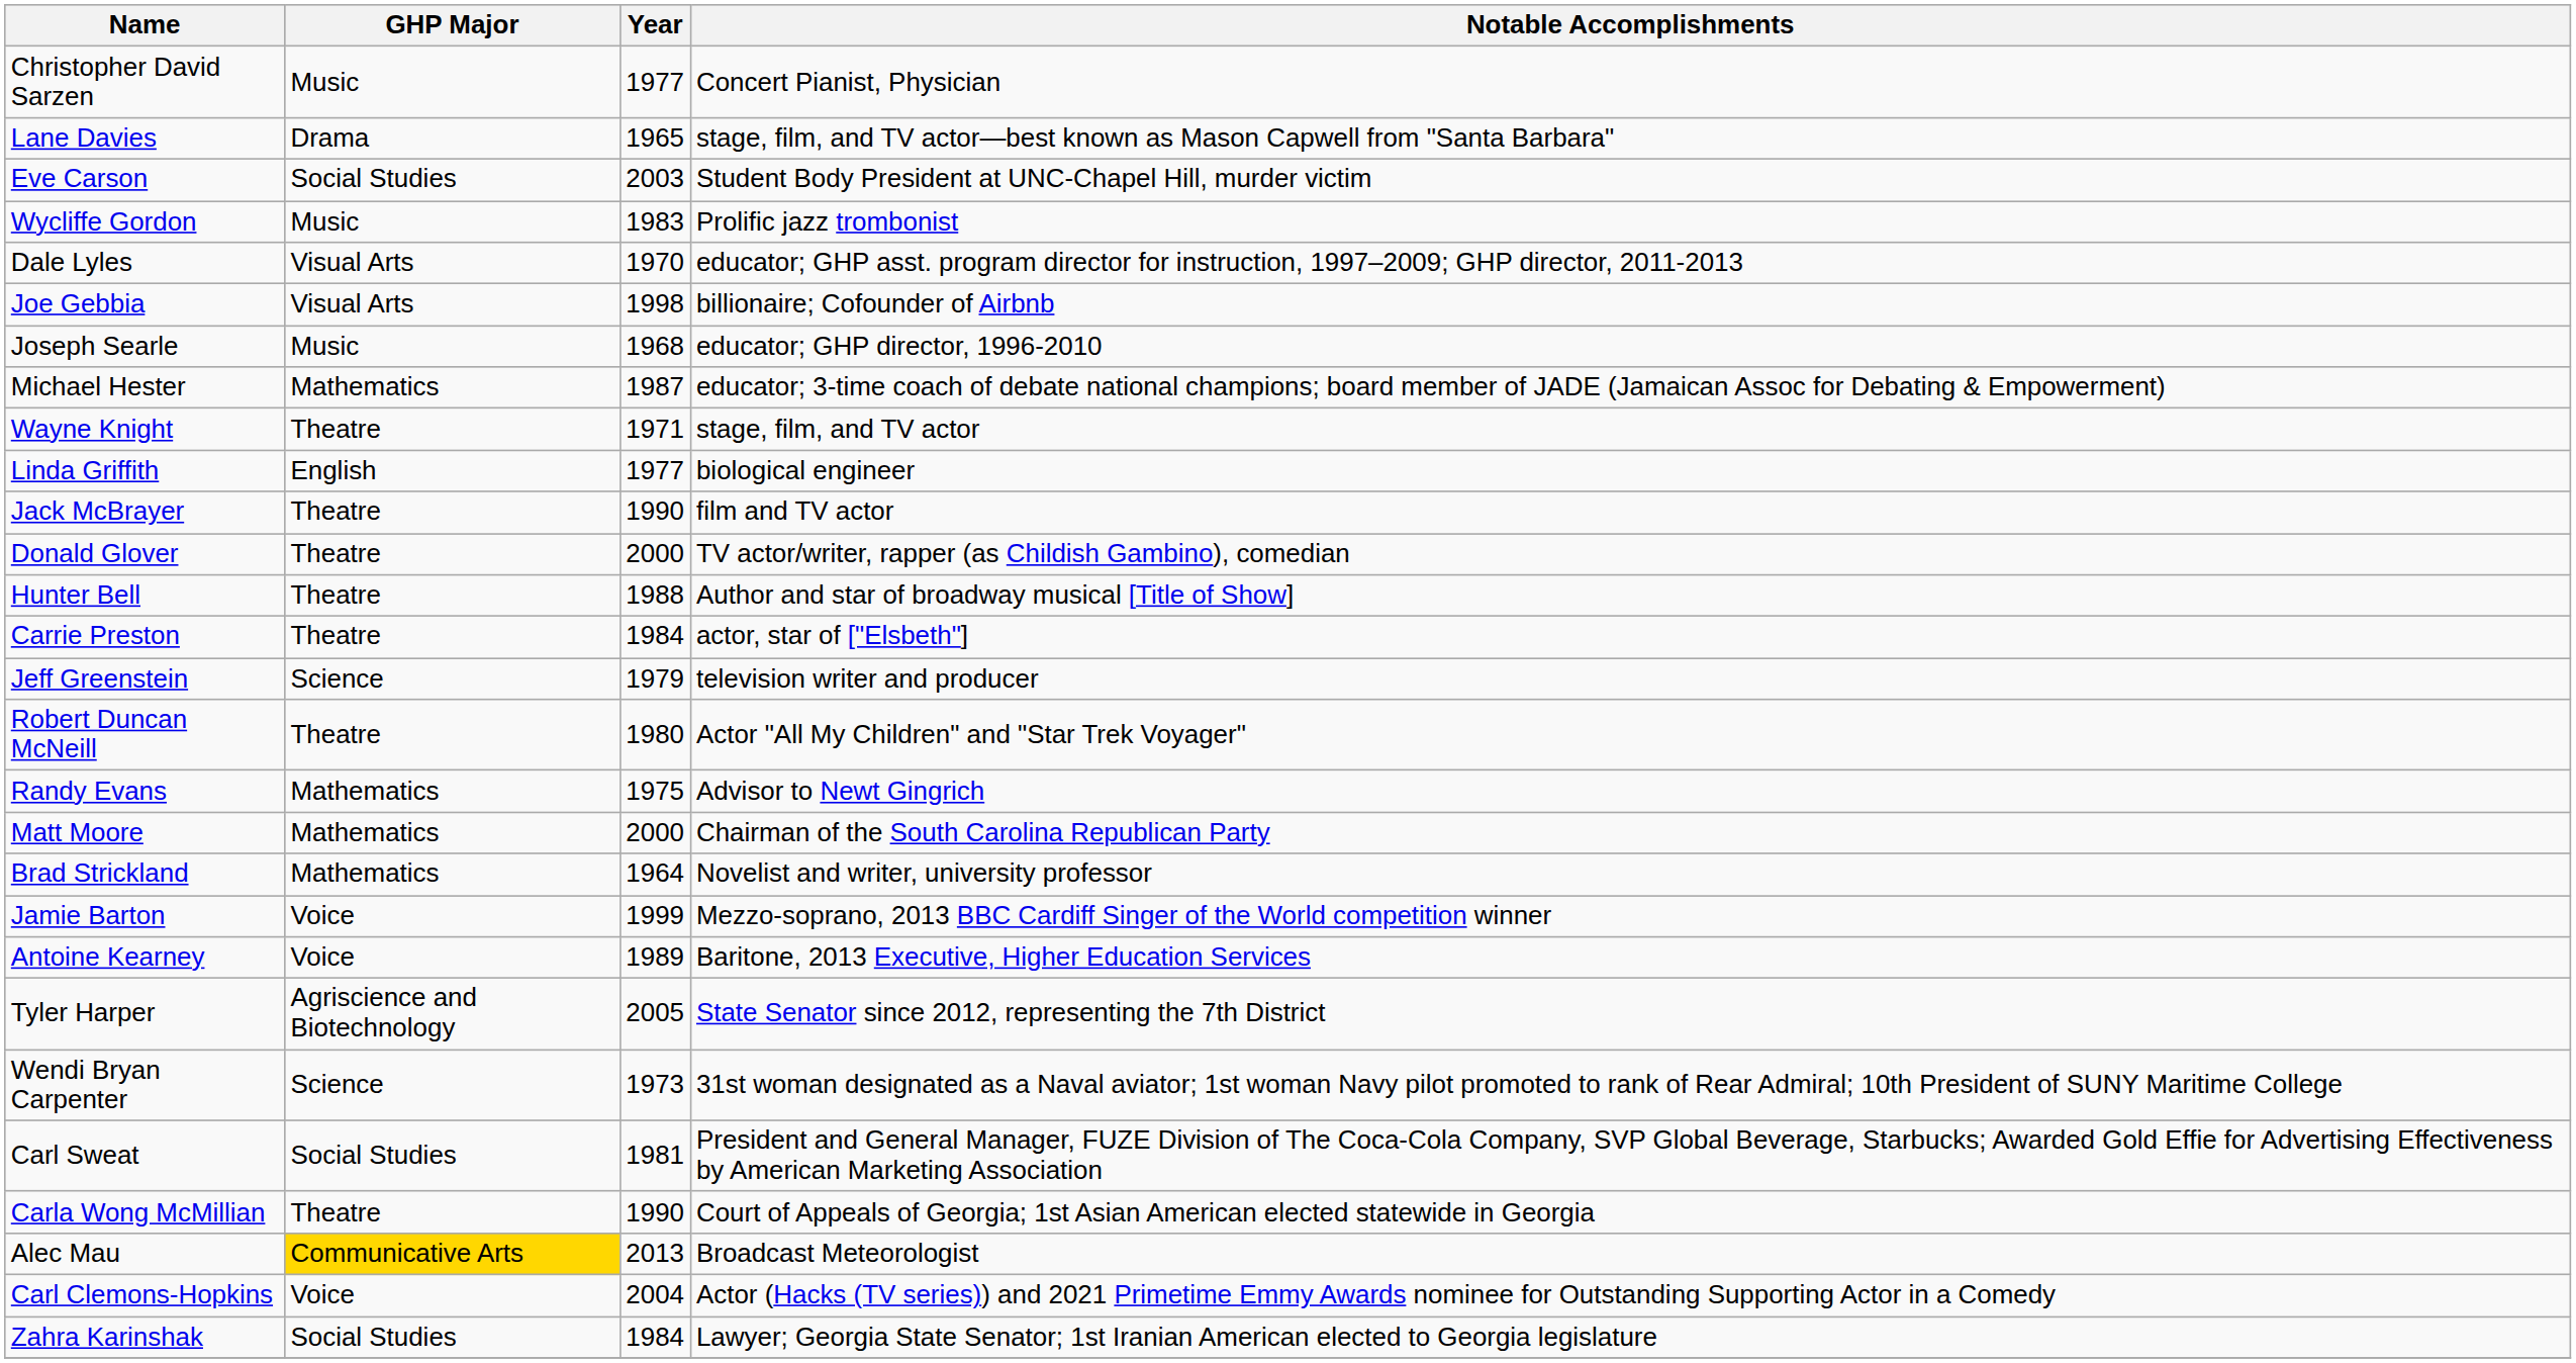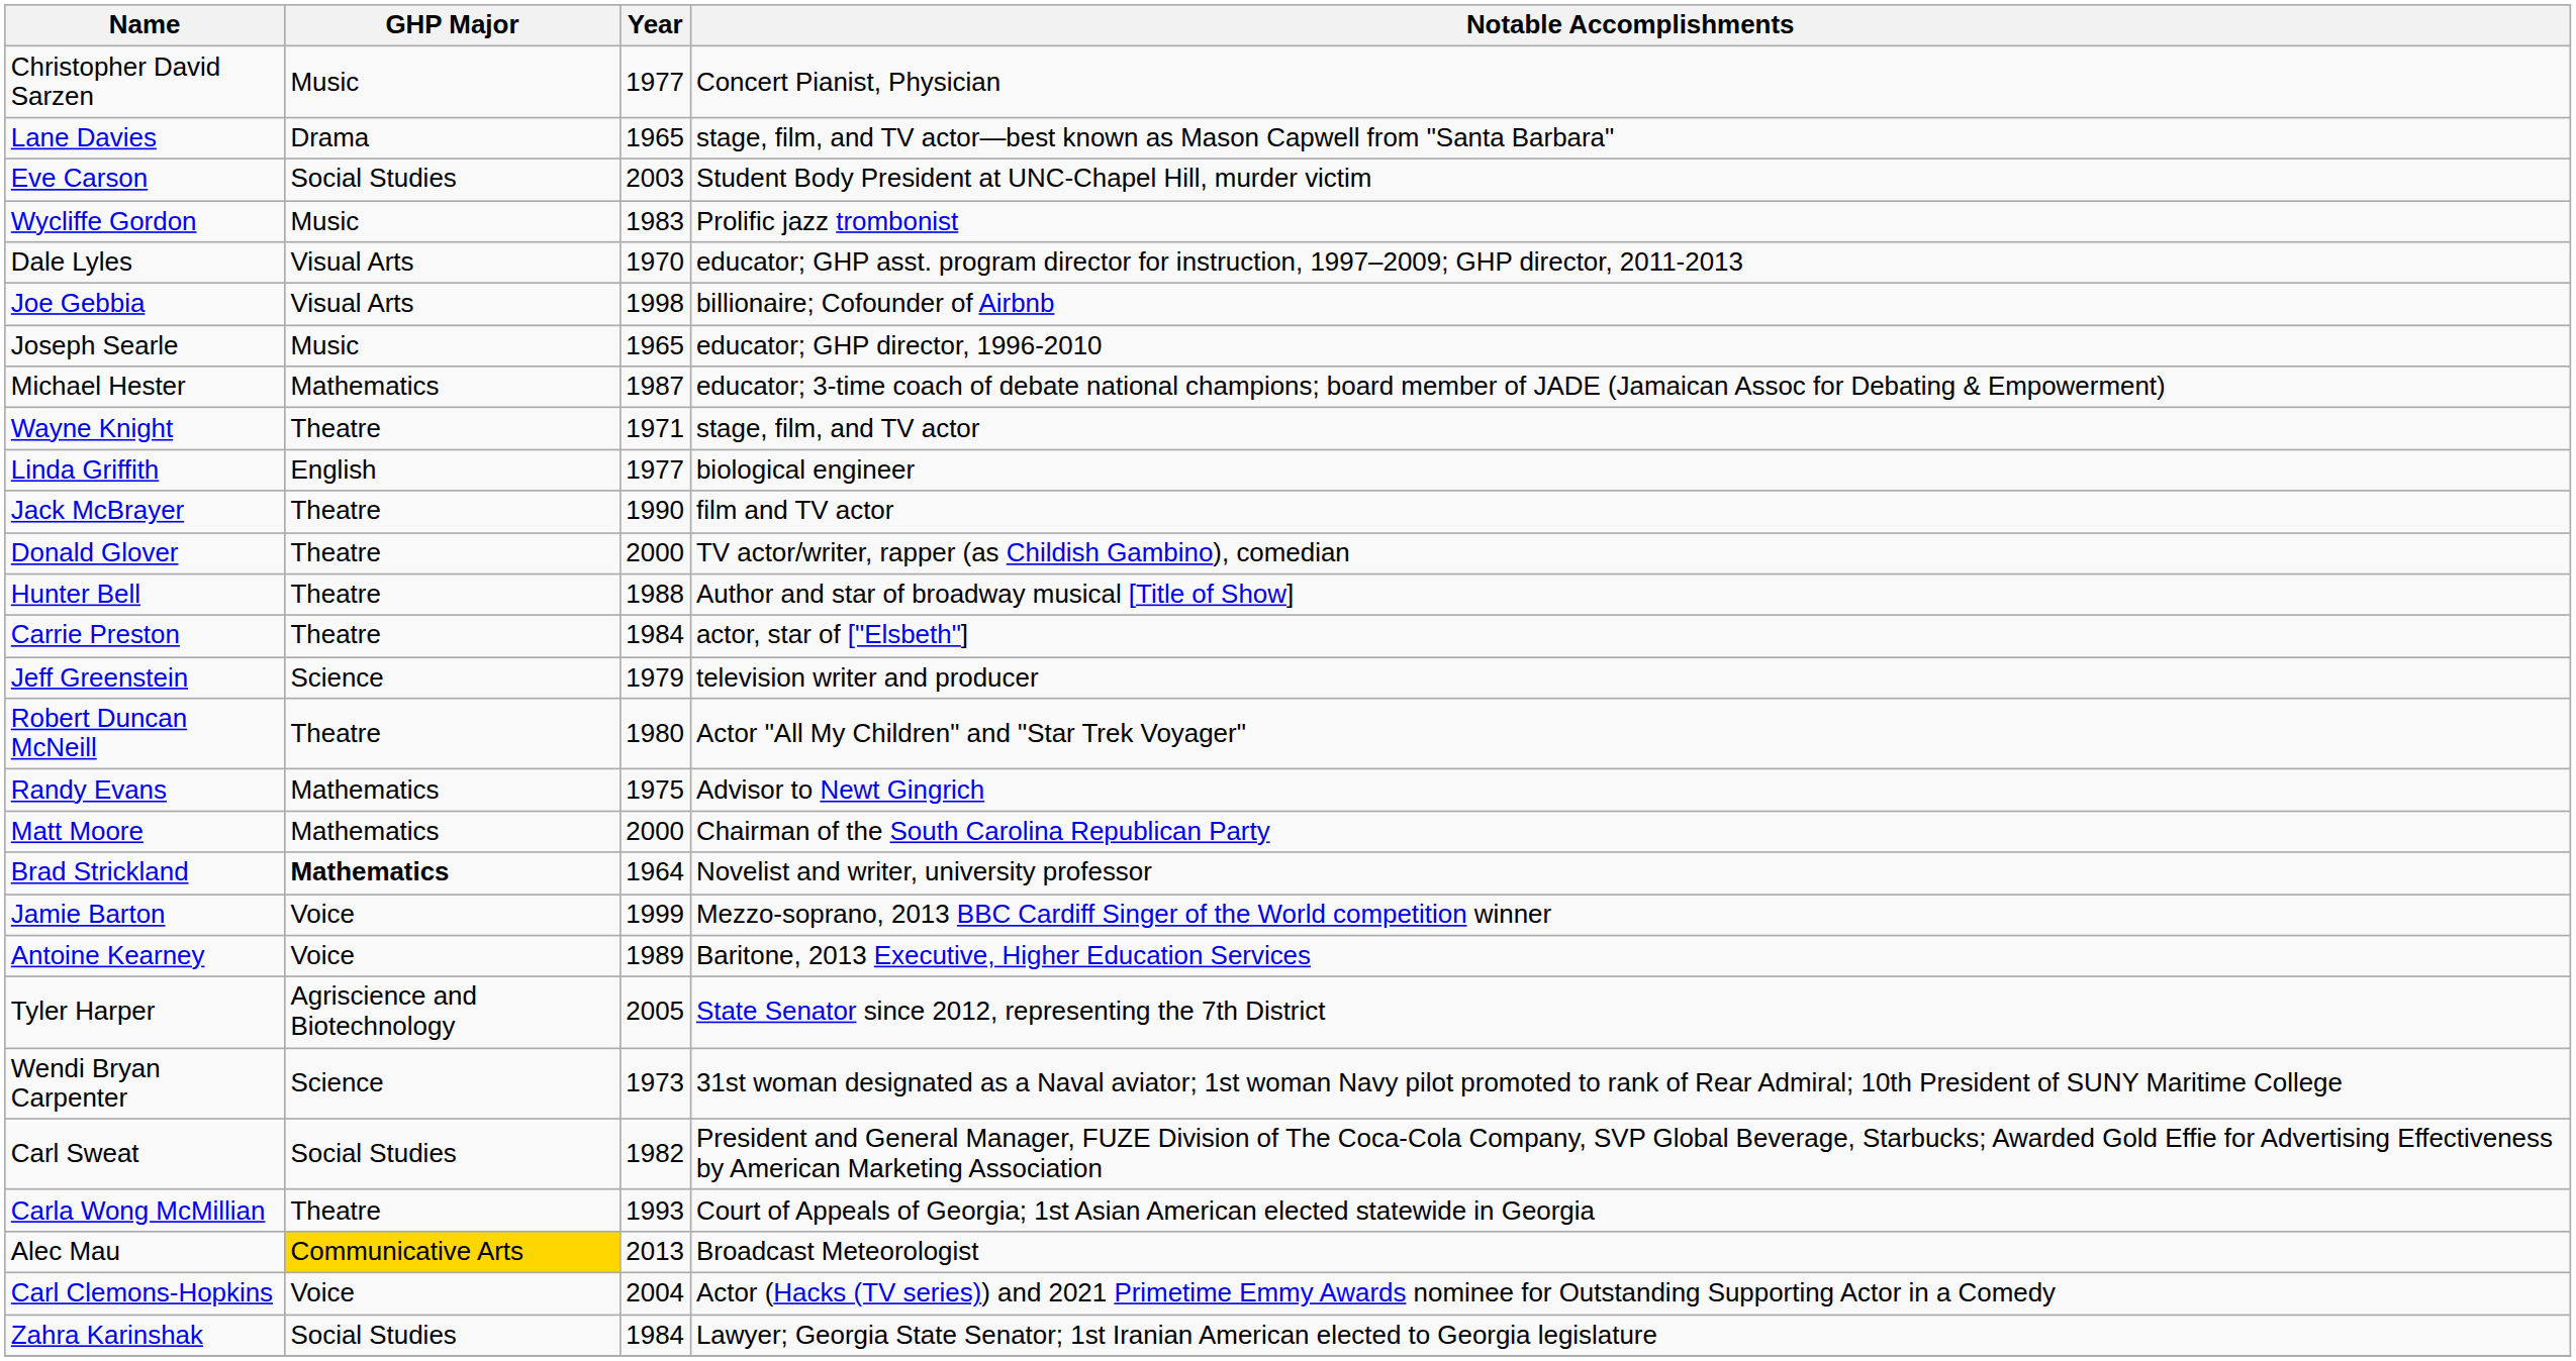Joseph Searle | Year: 1968 -> 1965
Brad Strickland | GHP Major: normal -> bold
Carl Sweat | Year: 1981 -> 1982
Carla Wong McMillian | Year: 1990 -> 1993
